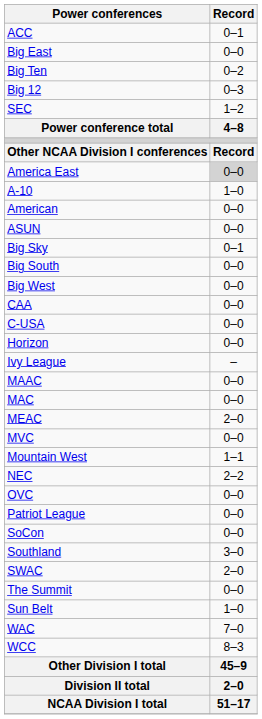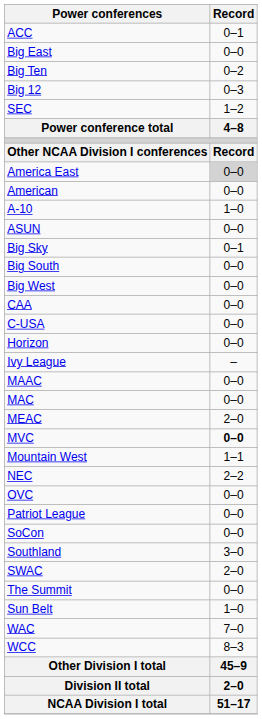rows swapped: American <-> A-10
MVC | Record: normal -> bold
